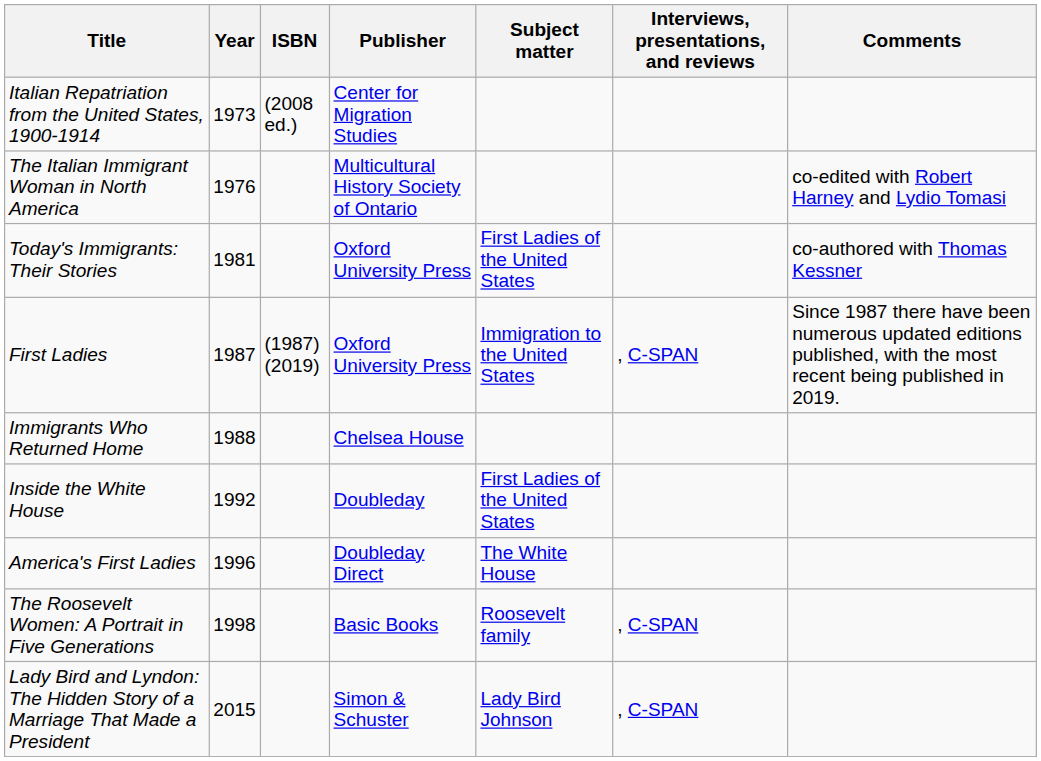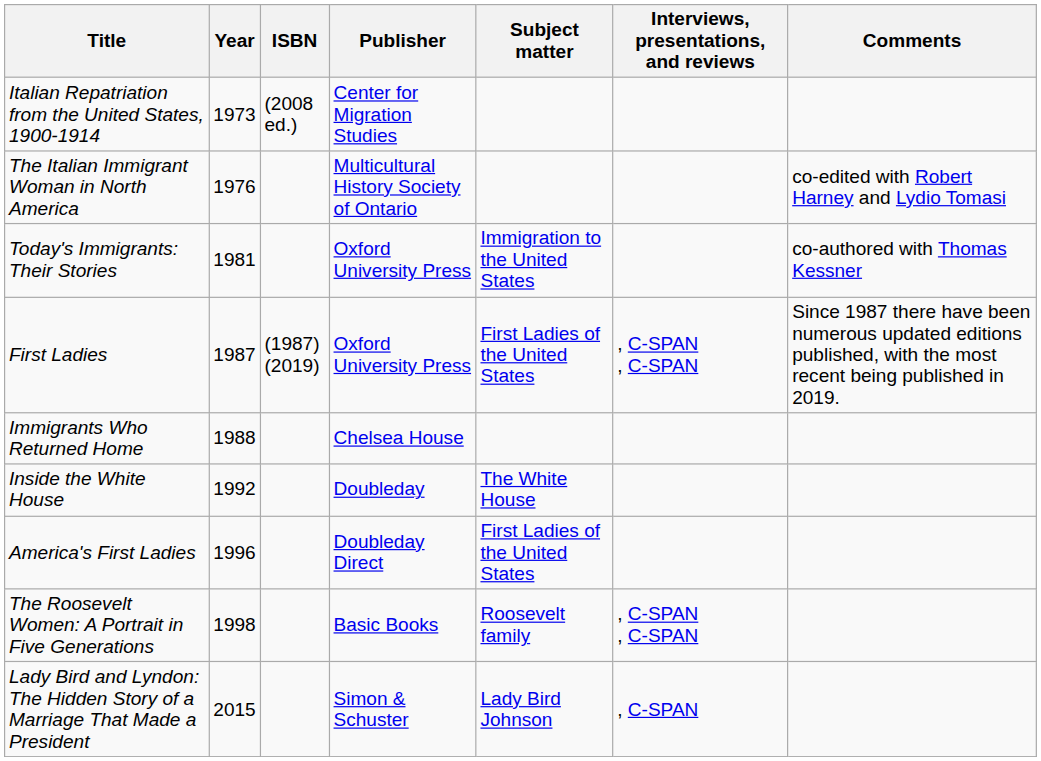Today's Immigrants: Their Stories | Subject matter: First Ladies of the United States -> Immigration to the United States
First Ladies | Subject matter: Immigration to the United States -> First Ladies of the United States
First Ladies | Interviews, presentations, and reviews: , C-SPAN -> , C-SPAN , C-SPAN
Inside the White House | Subject matter: First Ladies of the United States -> The White House
America's First Ladies | Subject matter: The White House -> First Ladies of the United States
The Roosevelt Women: A Portrait in Five Generations | Interviews, presentations, and reviews: , C-SPAN -> , C-SPAN , C-SPAN
